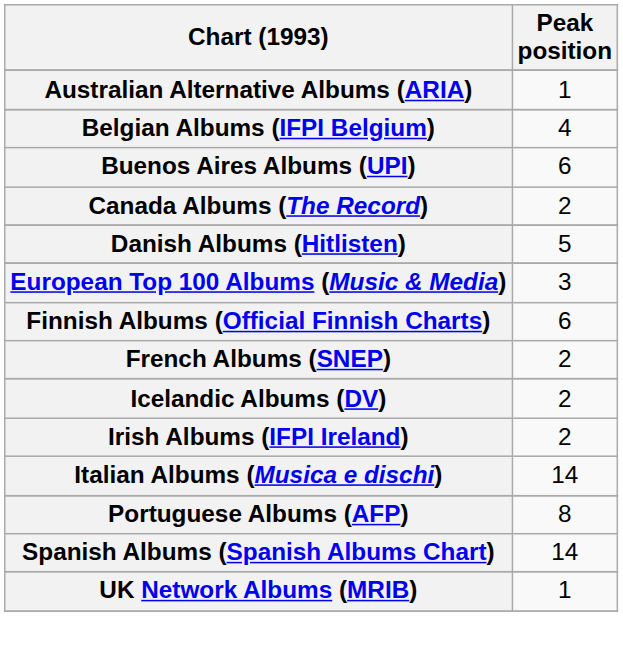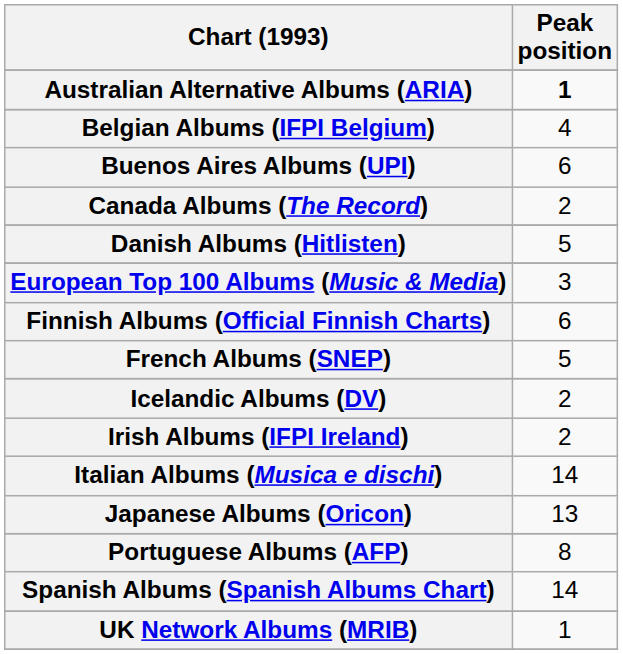Australian Alternative Albums (ARIA) | Peak position: normal -> bold
French Albums (SNEP) | Peak position: 2 -> 5
+ row: Japanese Albums (Oricon) | 13
